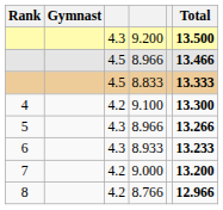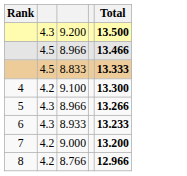- column: Gymnast
